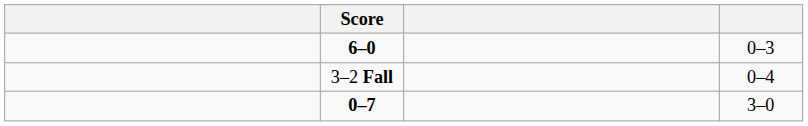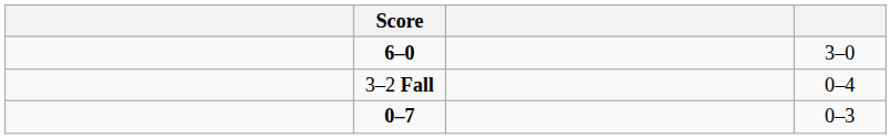6–0 | column 4: 0–3 -> 3–0
0–7 | column 4: 3–0 -> 0–3
